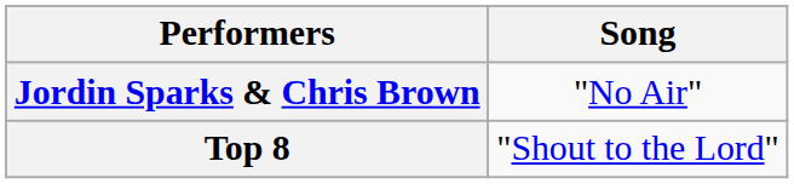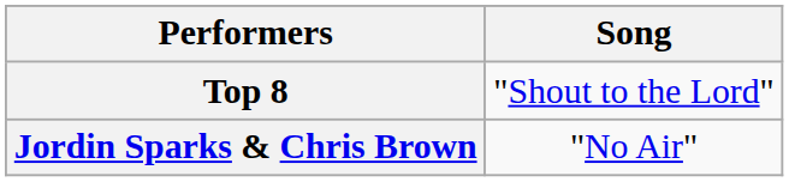rows swapped: Top 8 <-> Jordin Sparks & Chris Brown
